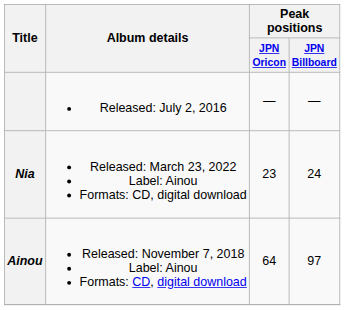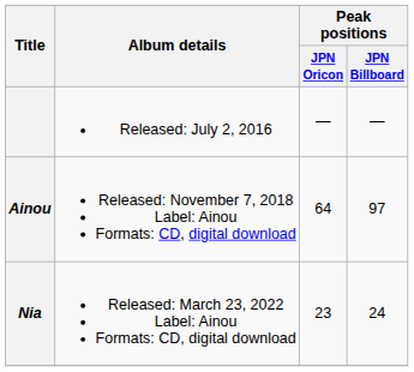rows swapped: Ainou <-> Nia
